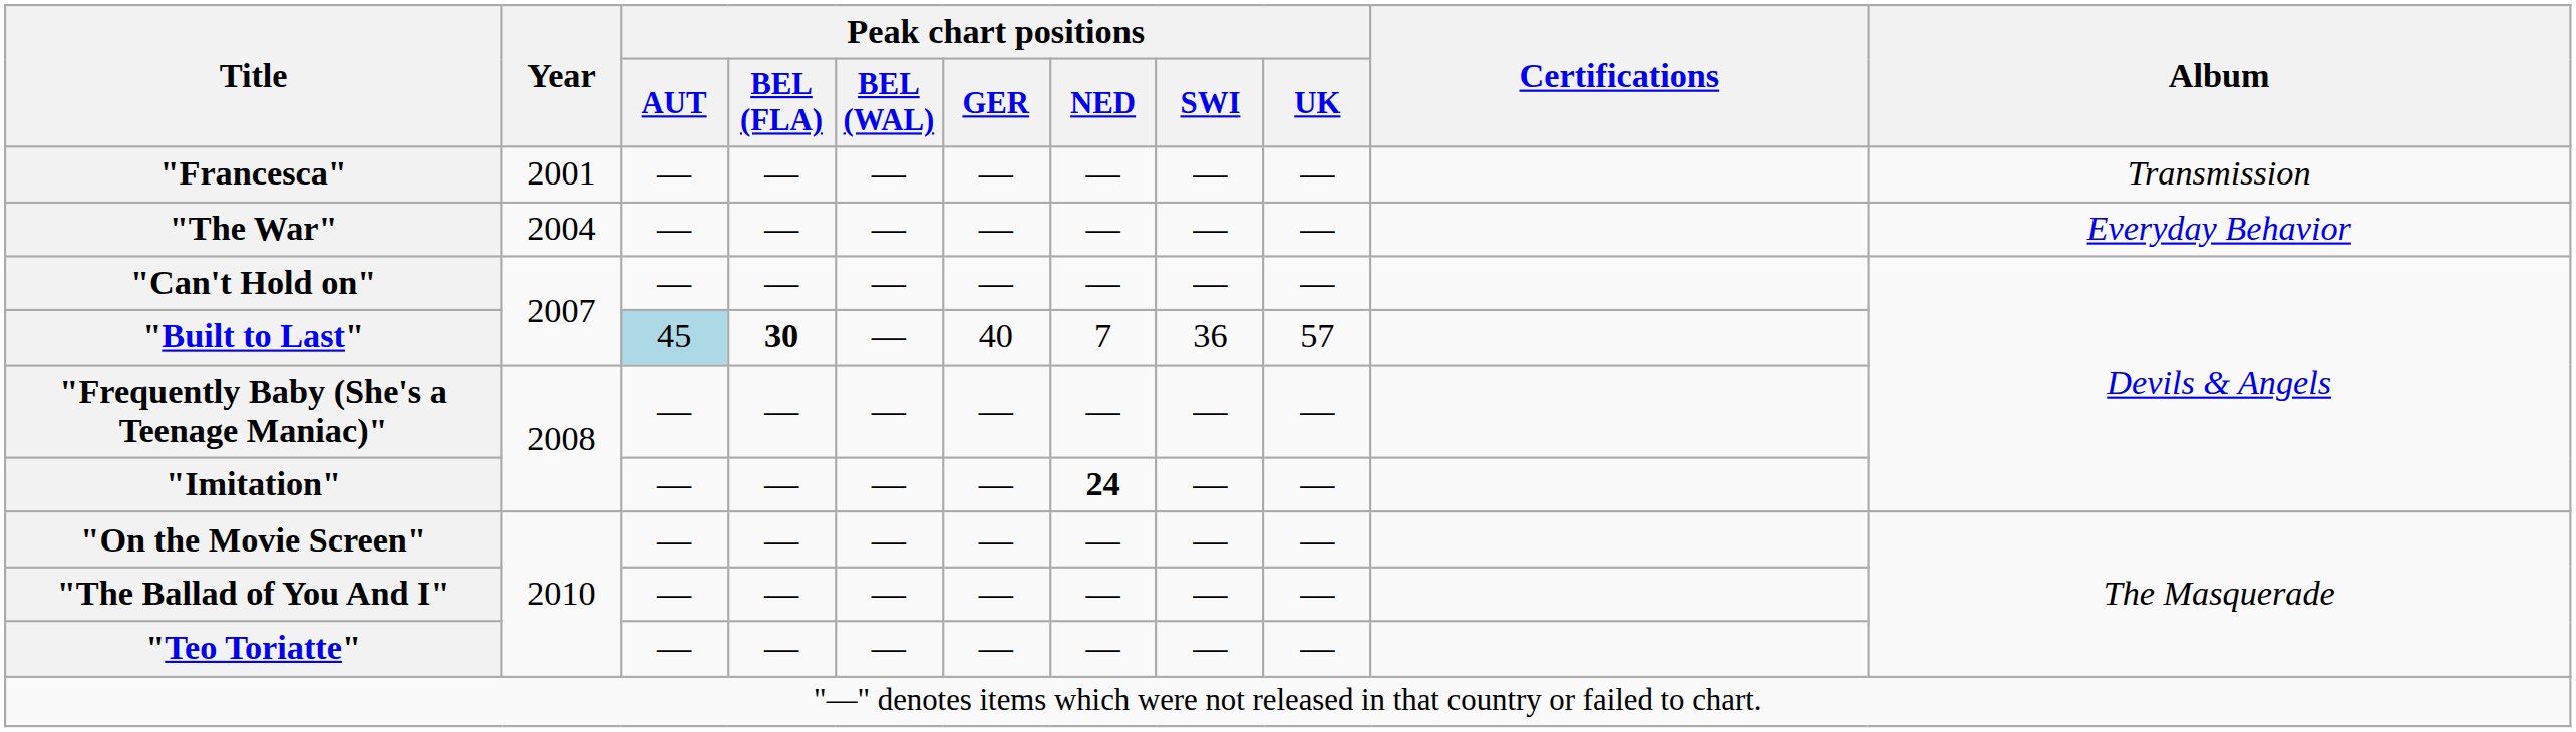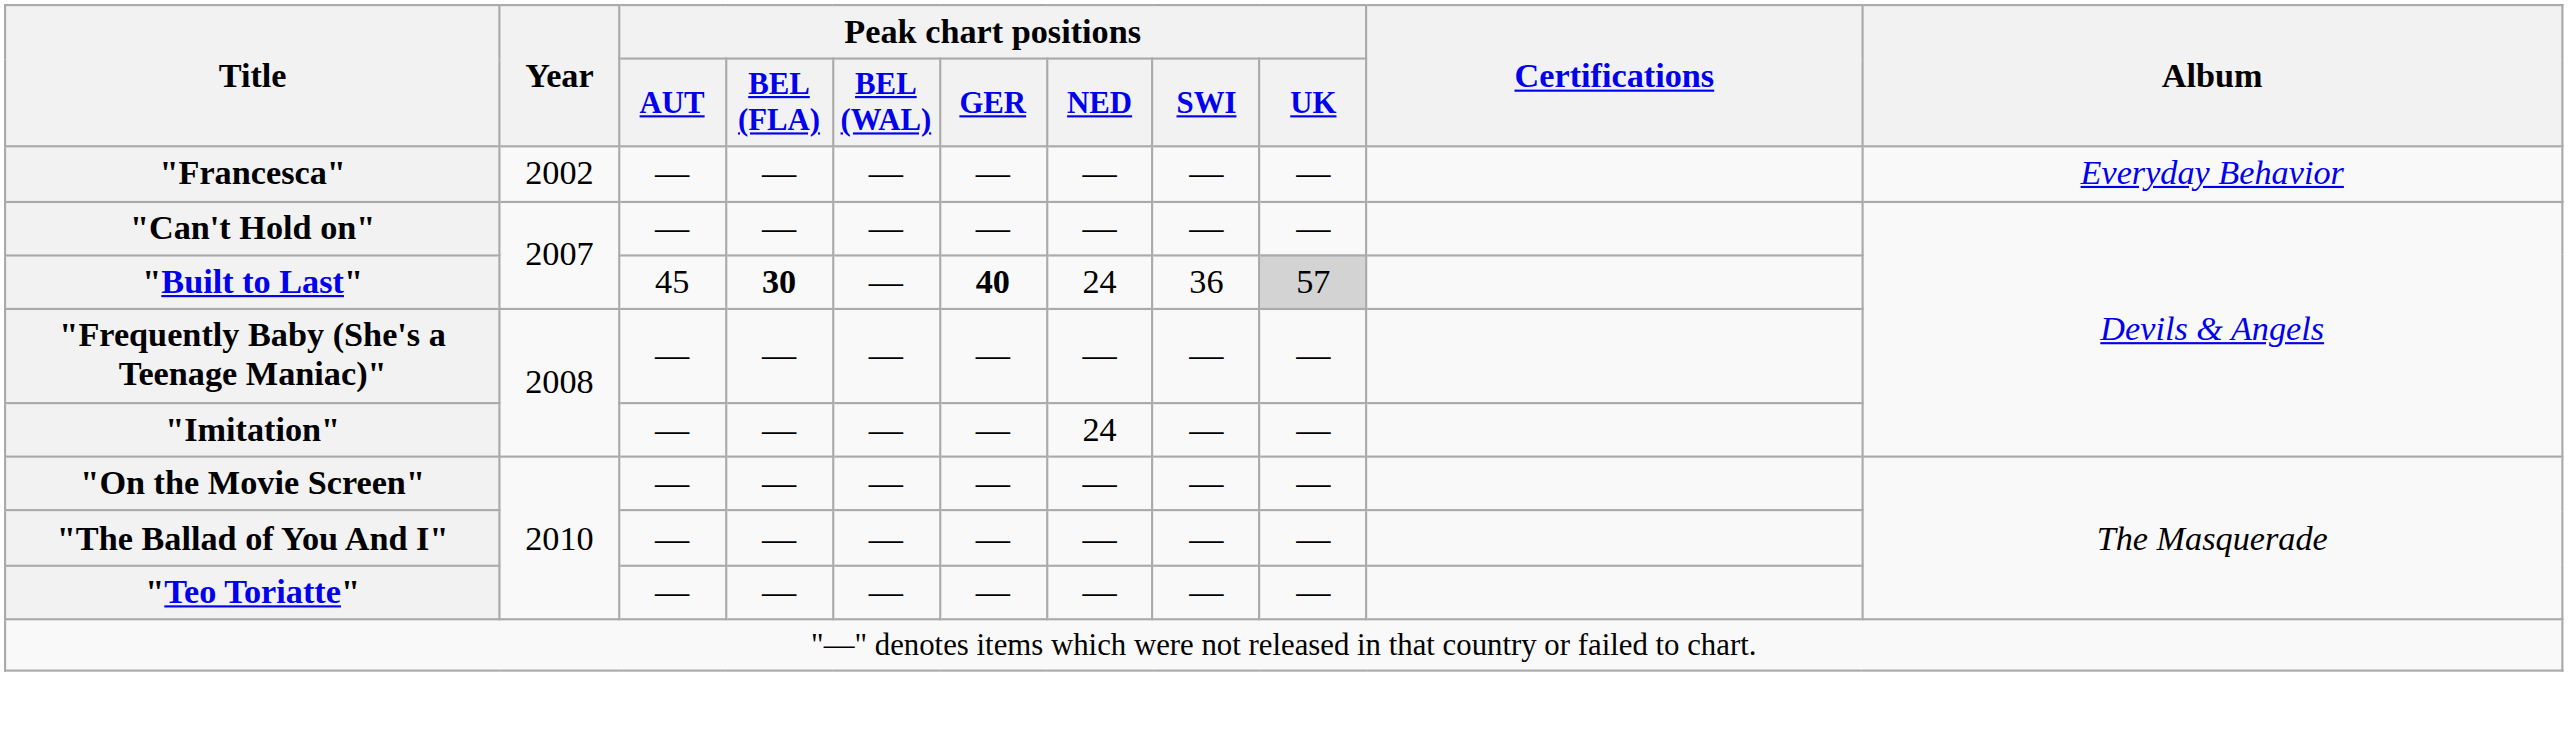"Francesca" | Year: 2001 -> 2002
"Francesca" | Album: Transmission -> Everyday Behavior
- row: "The War" | 2004 | — | — | — | — | — | — | — | Everyday Behavior
"Built to Last" | Peak chart positions / AUT: lightblue background -> no background
"Built to Last" | Peak chart positions / GER: normal -> bold
"Built to Last" | Peak chart positions / NED: 7 -> 24
"Built to Last" | Peak chart positions / UK: no background -> lightgrey background
"Imitation" | Peak chart positions / NED: bold -> normal
